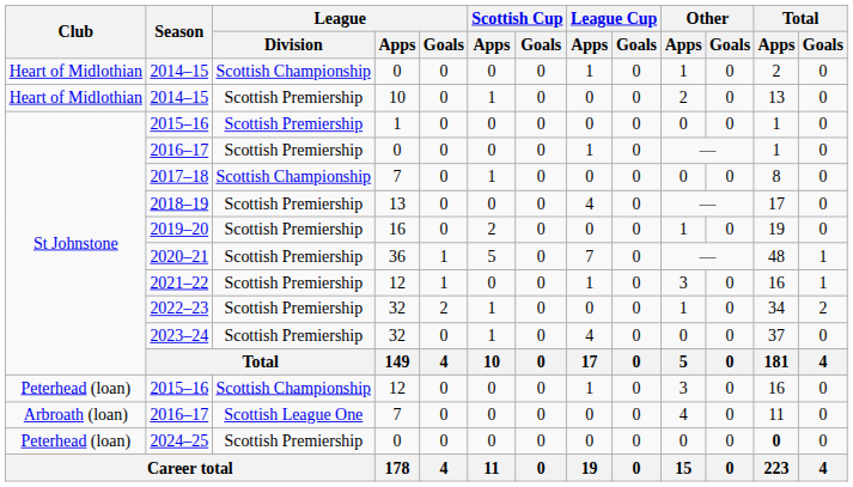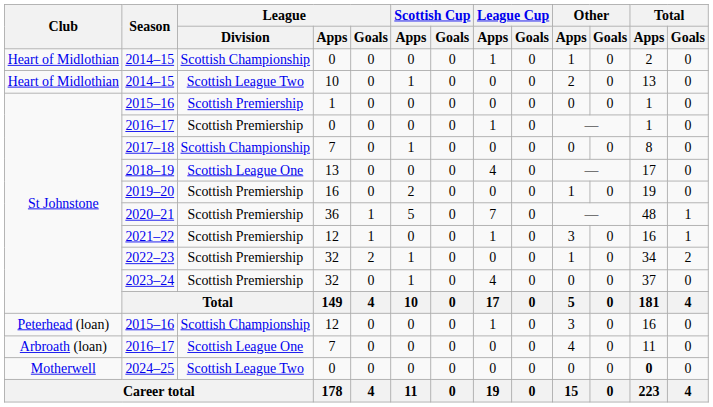2014–15 / 10 | League / Division: Scottish Premiership -> Scottish League Two
2018–19 | League / Division: Scottish Premiership -> Scottish League One
2024–25 | Club: Peterhead (loan) -> Motherwell
2024–25 | League / Division: Scottish Premiership -> Scottish League Two
